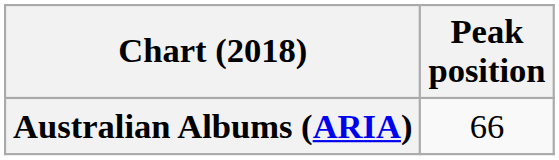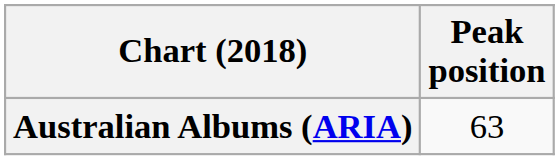Australian Albums (ARIA) | Peak position: 66 -> 63
